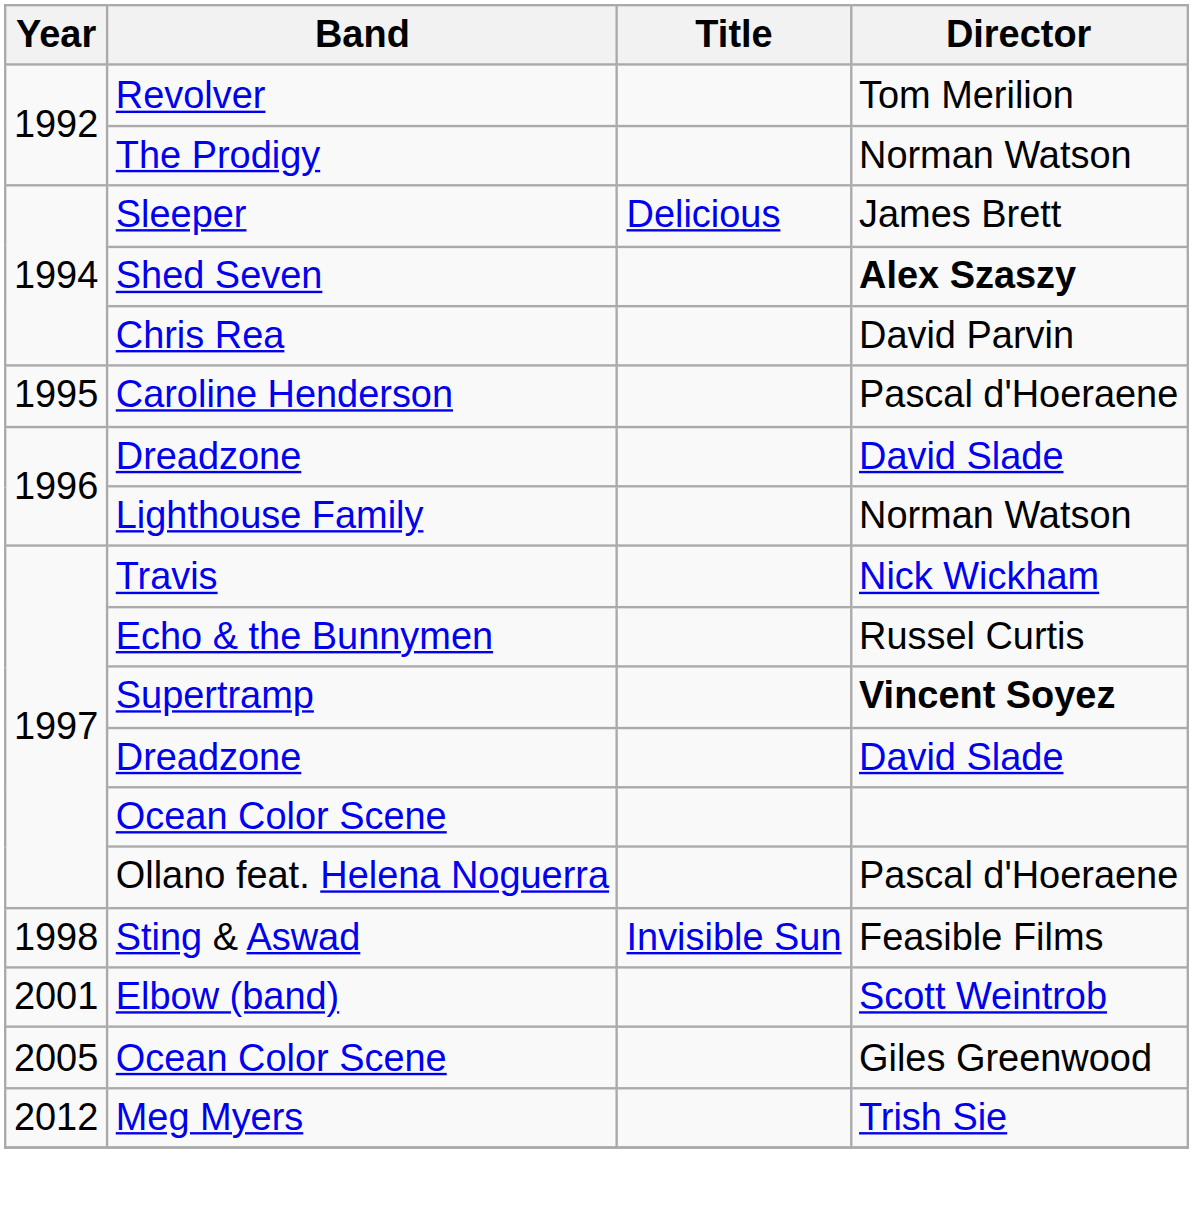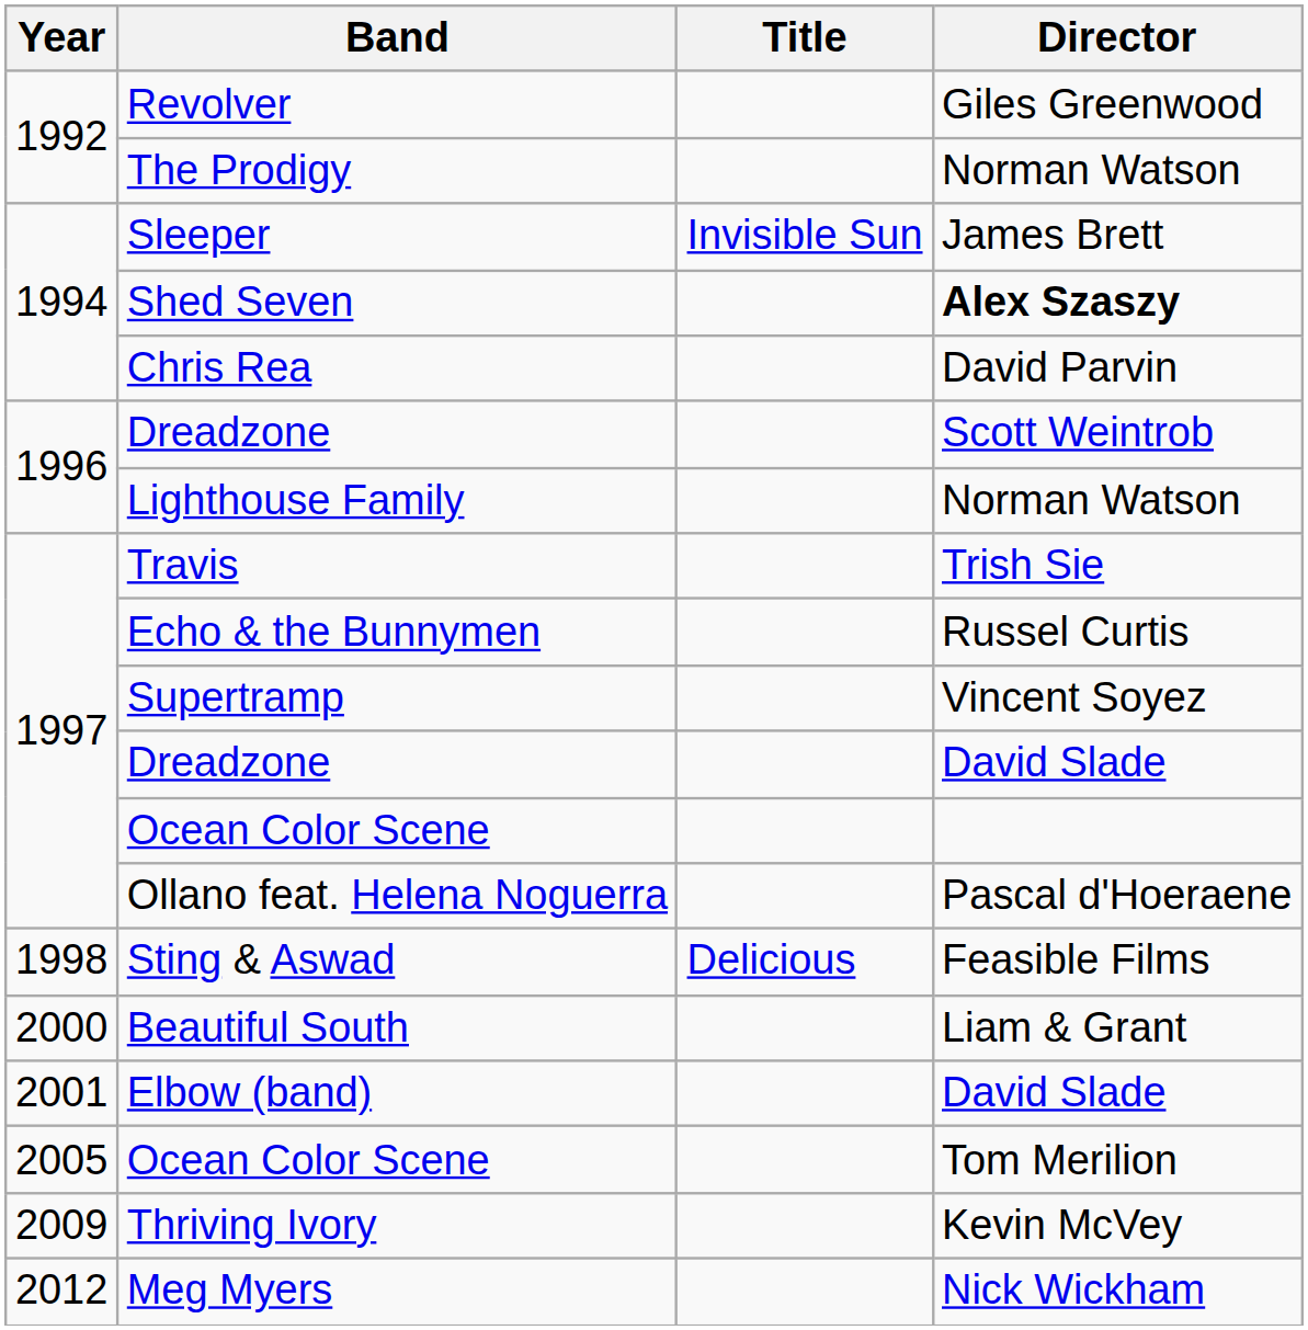Revolver | Director: Tom Merilion -> Giles Greenwood
Sleeper | Title: Delicious -> Invisible Sun
- row: 1995 | Caroline Henderson | Pascal d'Hoeraene
1996 / Dreadzone | Director: David Slade -> Scott Weintrob
Travis | Director: Nick Wickham -> Trish Sie
Supertramp | Director: bold -> normal
Sting & Aswad | Title: Invisible Sun -> Delicious
+ row: 2000 | Beautiful South | Liam & Grant
Elbow (band) | Director: Scott Weintrob -> David Slade
2005 / Ocean Color Scene | Director: Giles Greenwood -> Tom Merilion
+ row: 2009 | Thriving Ivory | Kevin McVey
Meg Myers | Director: Trish Sie -> Nick Wickham
